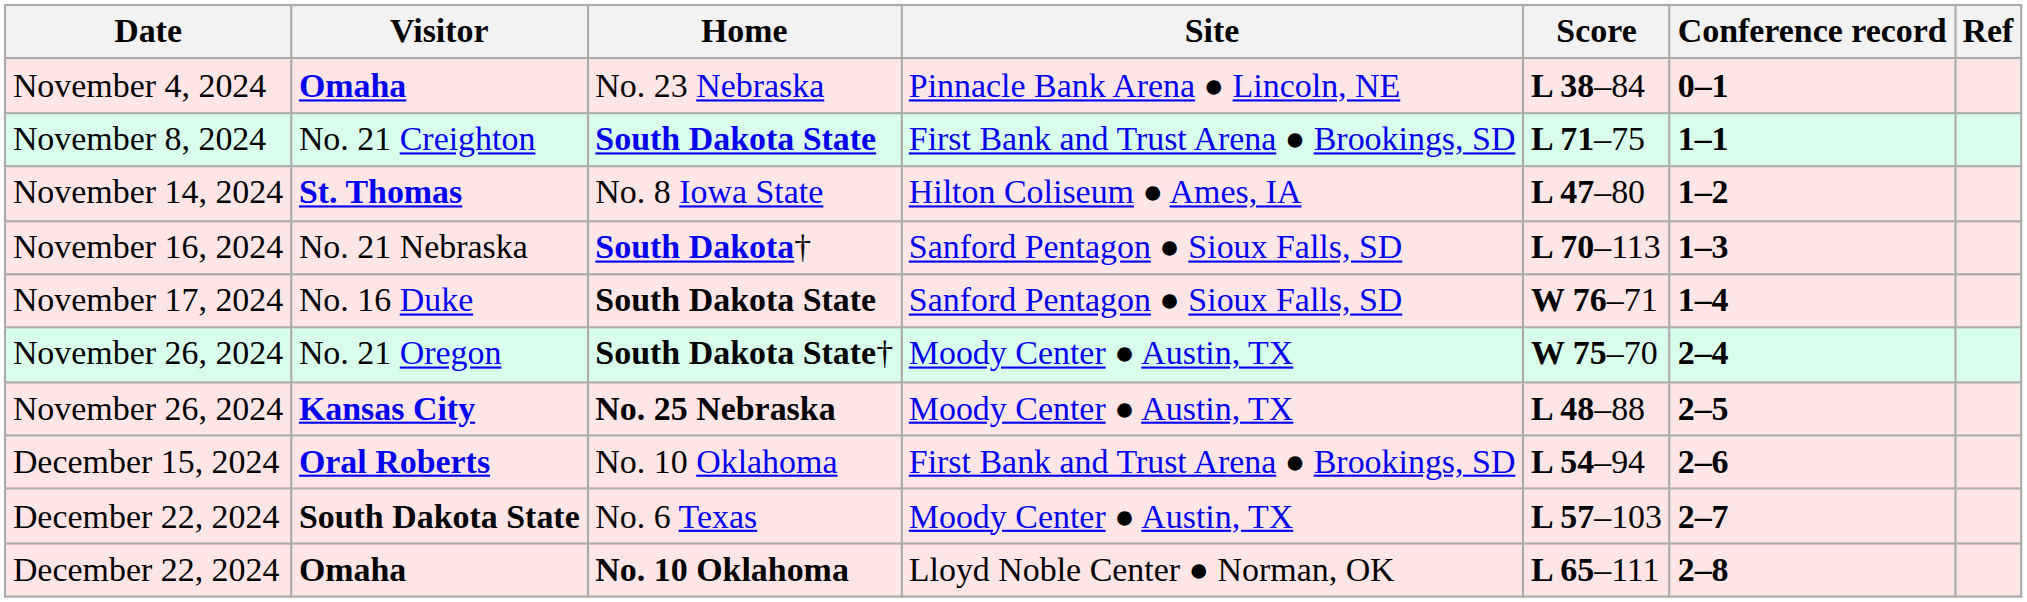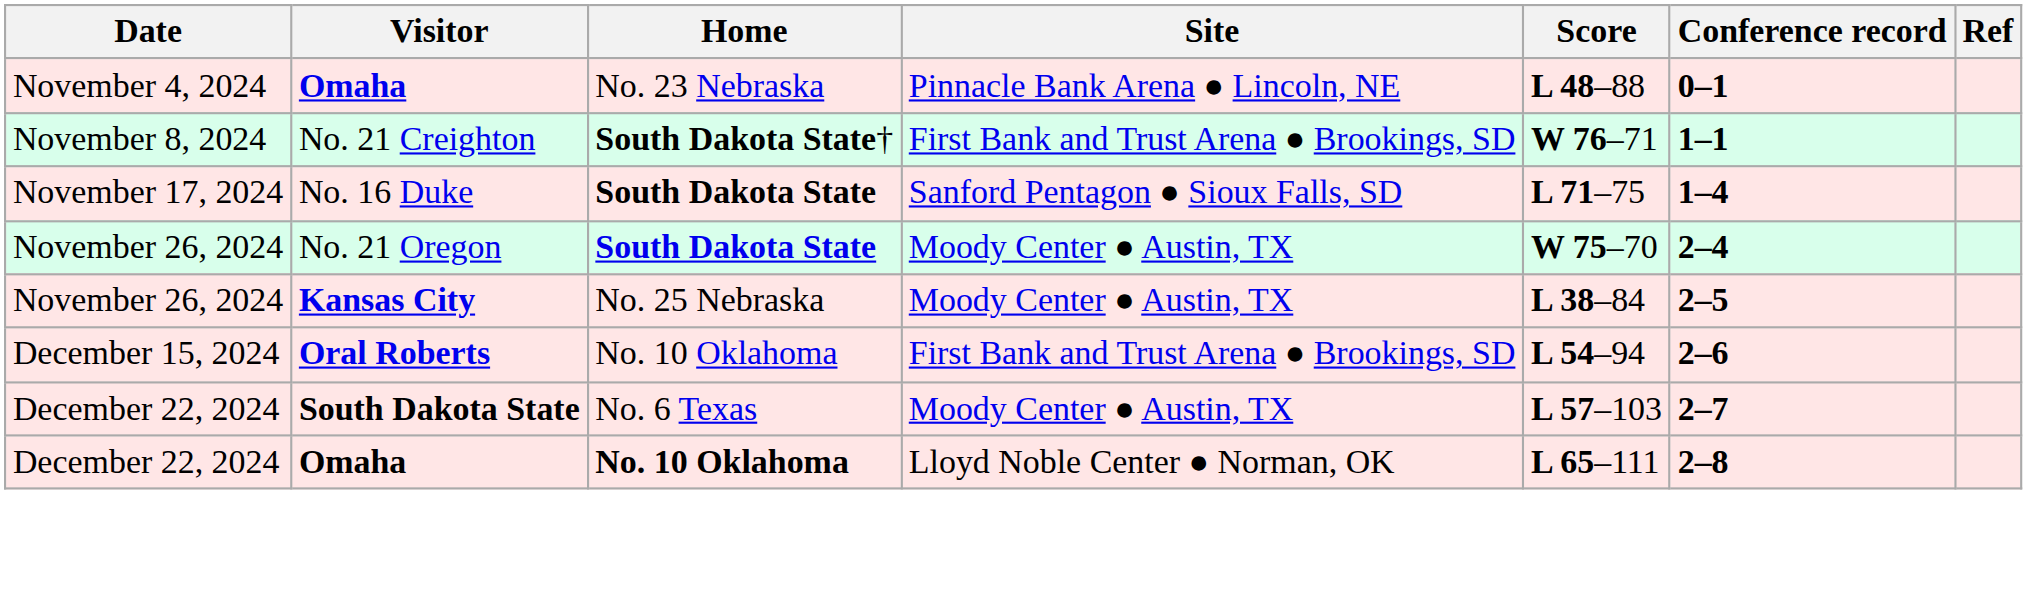November 4, 2024 / Omaha | Score: L 38–84 -> L 48–88
No. 21 Creighton | Home: South Dakota State -> South Dakota State†
No. 21 Creighton | Score: L 71–75 -> W 76–71
- row: November 14, 2024 | St. Thomas | No. 8 Iowa State | Hilton Coliseum ● Ames, IA | L 47–80 | 1–2
- row: November 16, 2024 | No. 21 Nebraska | South Dakota† | Sanford Pentagon ● Sioux Falls, SD | L 70–113 | 1–3
No. 16 Duke | Score: W 76–71 -> L 71–75
No. 21 Oregon | Home: South Dakota State† -> South Dakota State
Kansas City | Home: bold -> normal
Kansas City | Score: L 48–88 -> L 38–84
